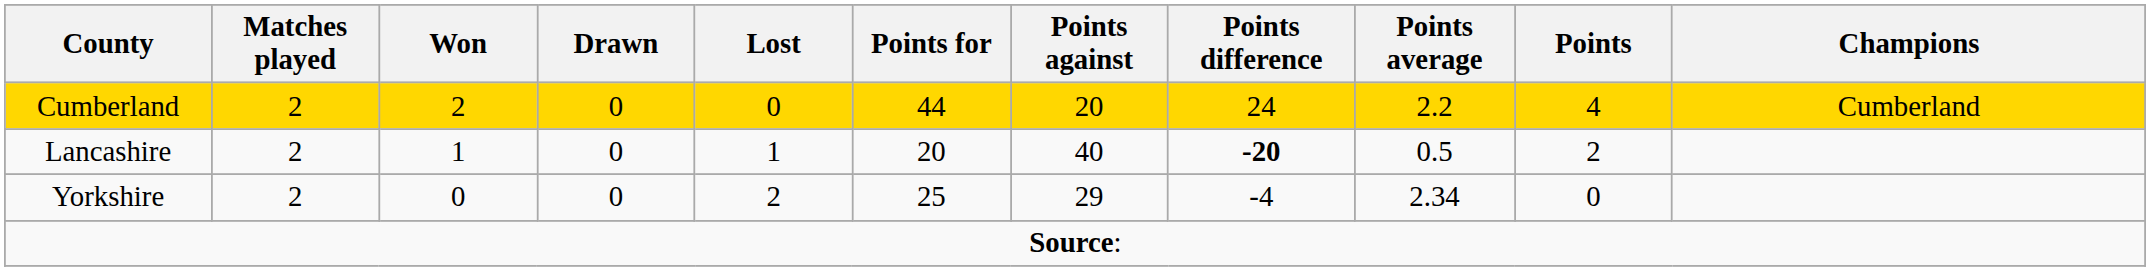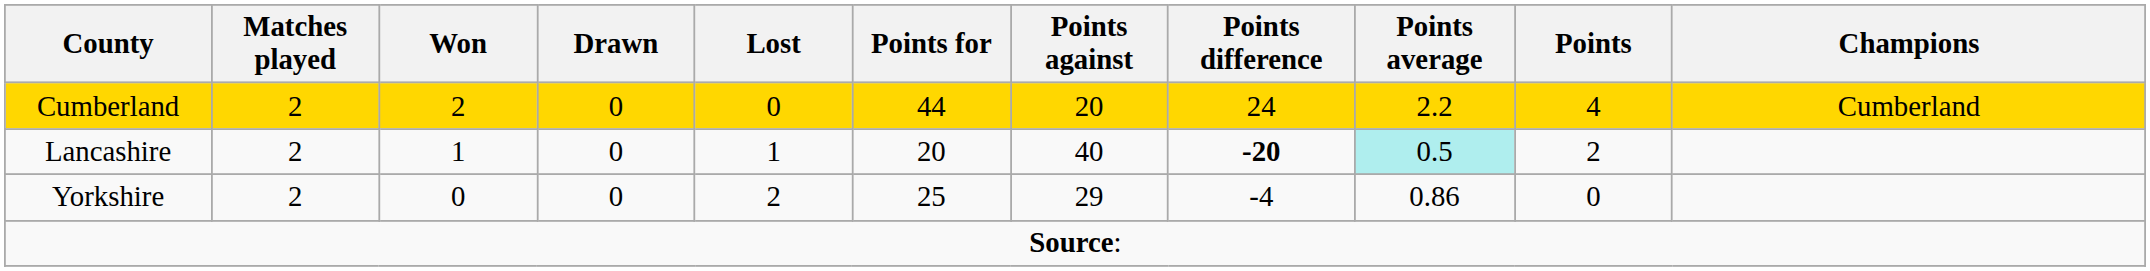Lancashire | Points average: no background -> paleturquoise background
Yorkshire | Points average: 2.34 -> 0.86
